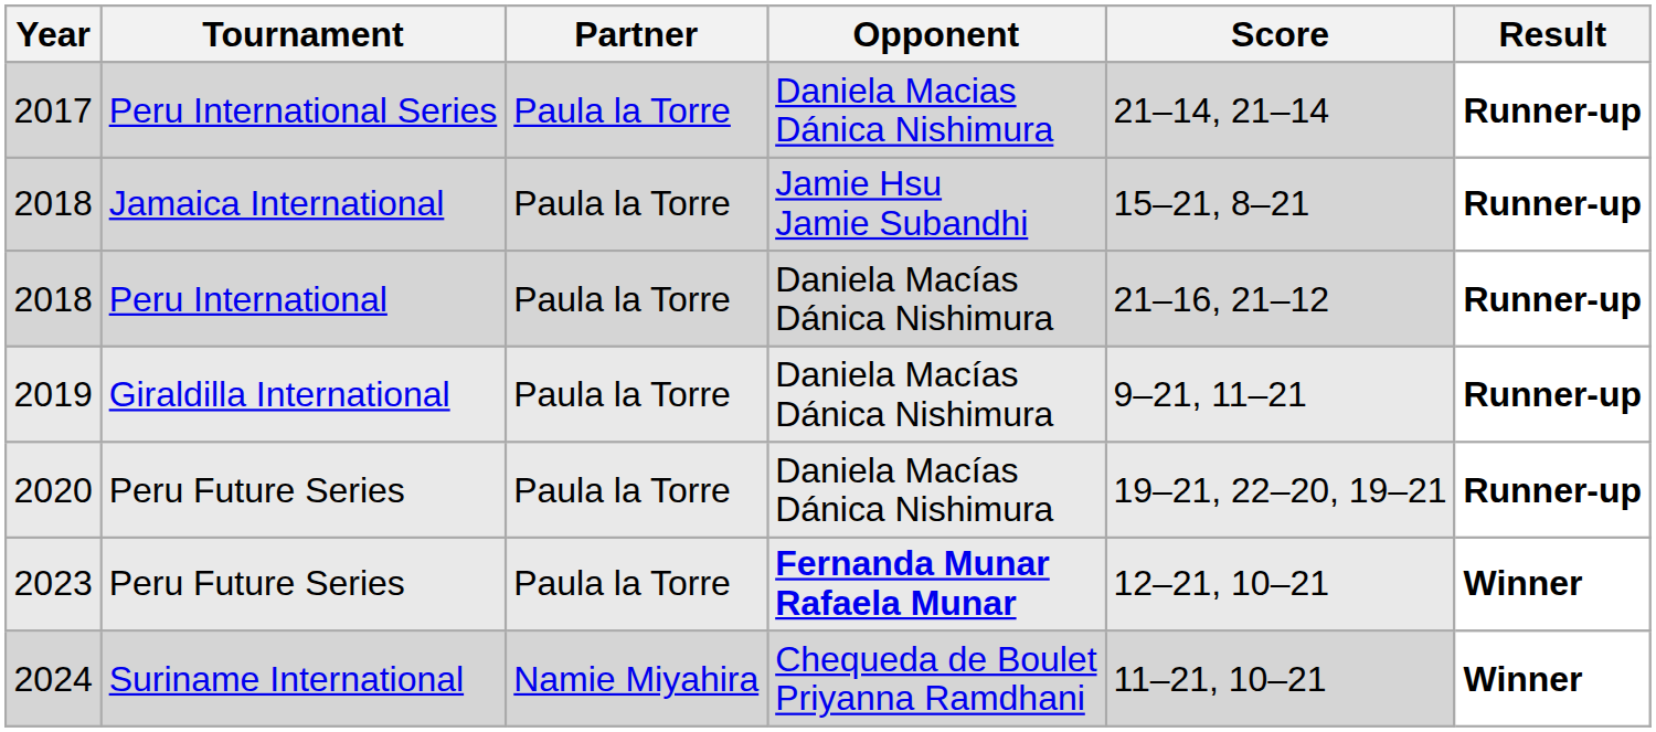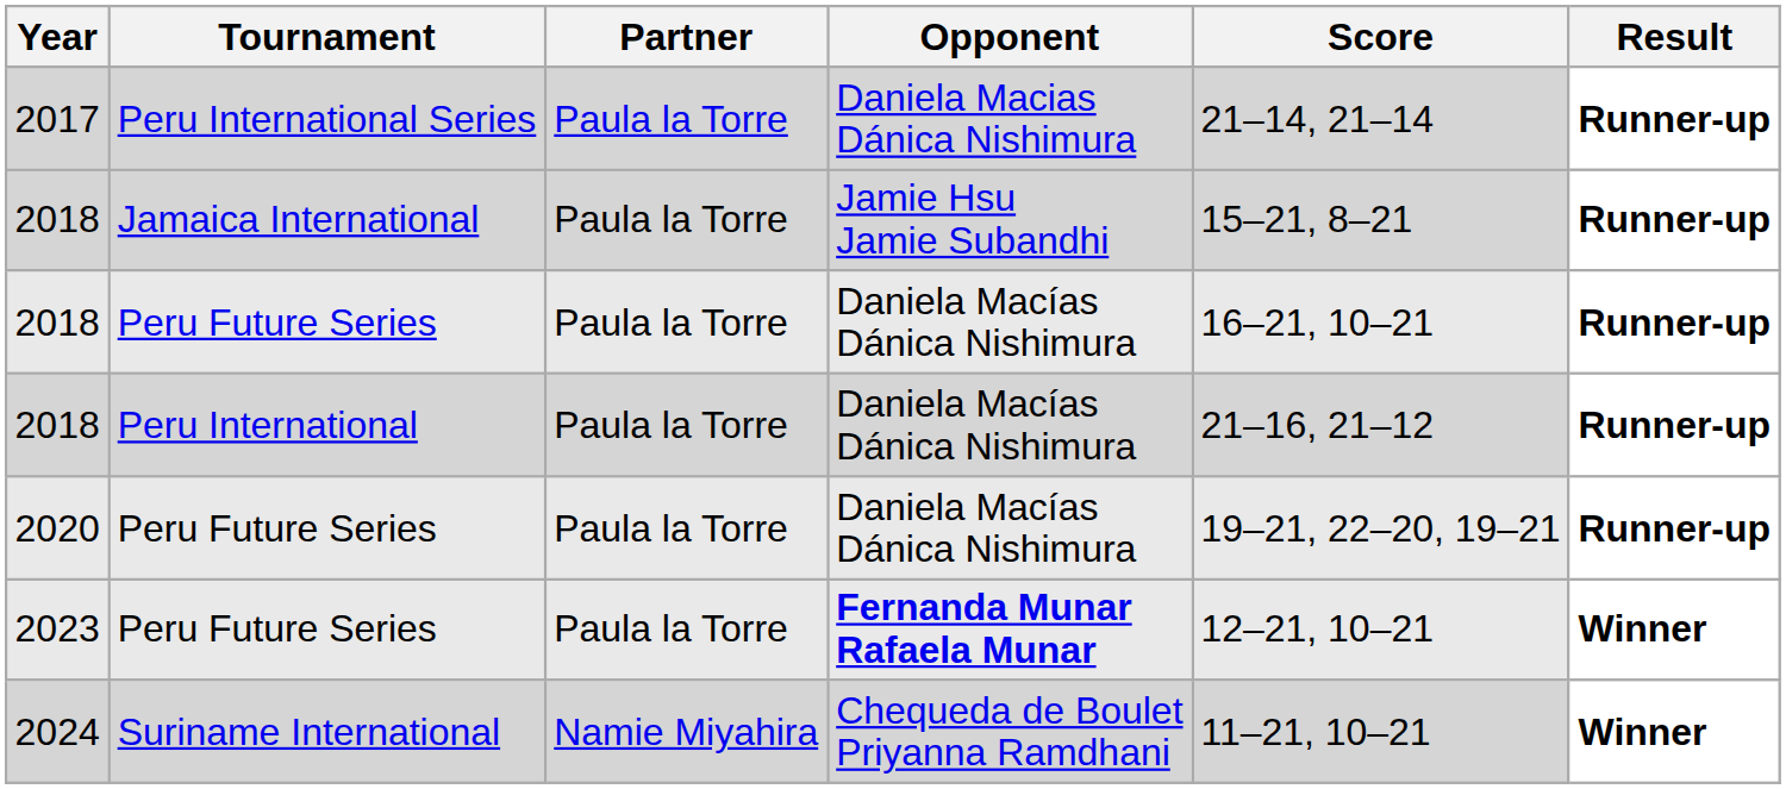+ row: 2018 | Peru Future Series | Paula la Torre | Daniela Macías Dánica Nishimura | 16–21, 10–21 | Runner-up
- row: 2019 | Giraldilla International | Paula la Torre | Daniela Macías Dánica Nishimura | 9–21, 11–21 | Runner-up
